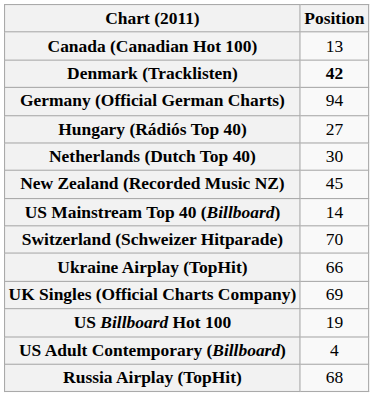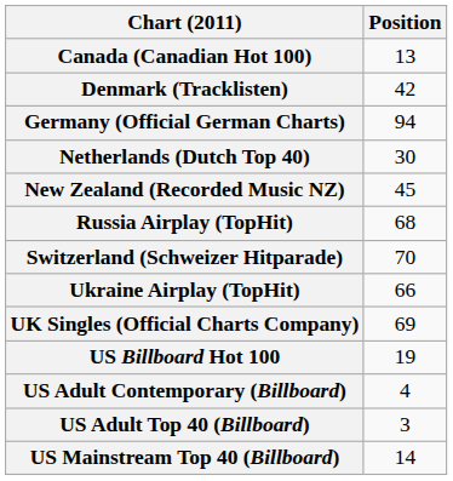Denmark (Tracklisten) | Position: bold -> normal
- row: Hungary (Rádiós Top 40) | 27
rows swapped: Russia Airplay (TopHit) <-> US Mainstream Top 40 (Billboard)
+ row: US Adult Top 40 (Billboard) | 3
